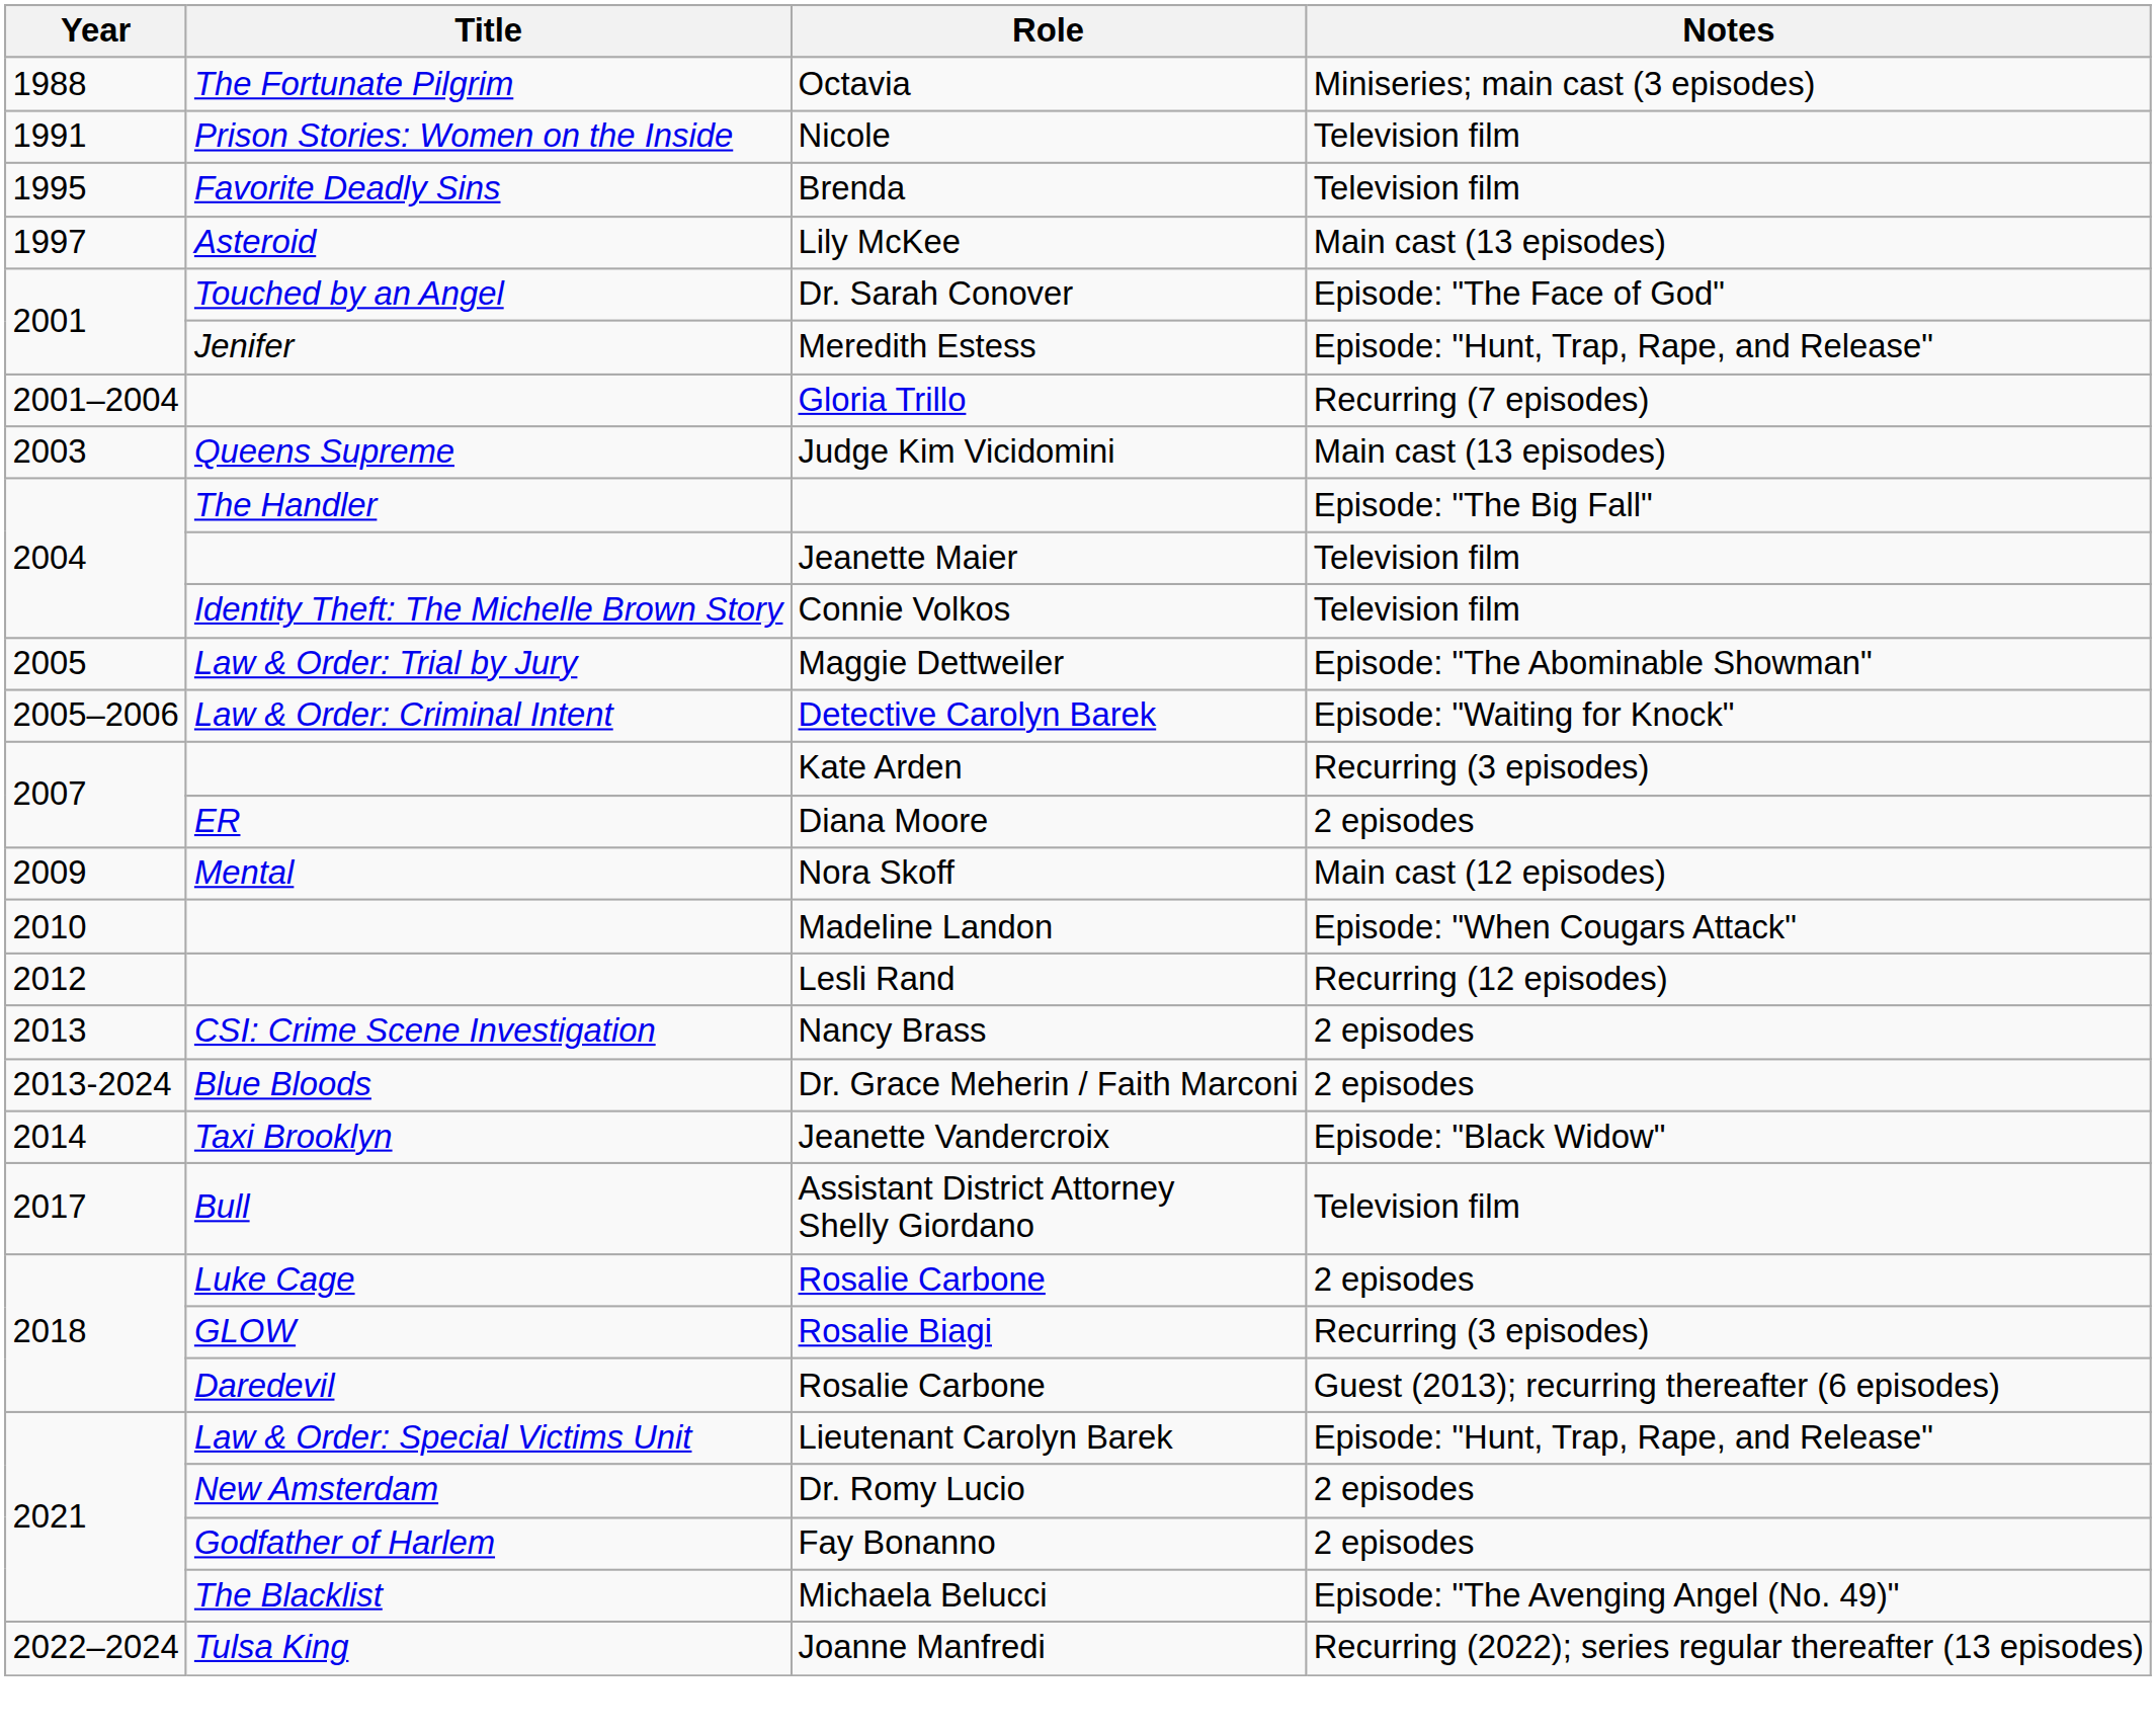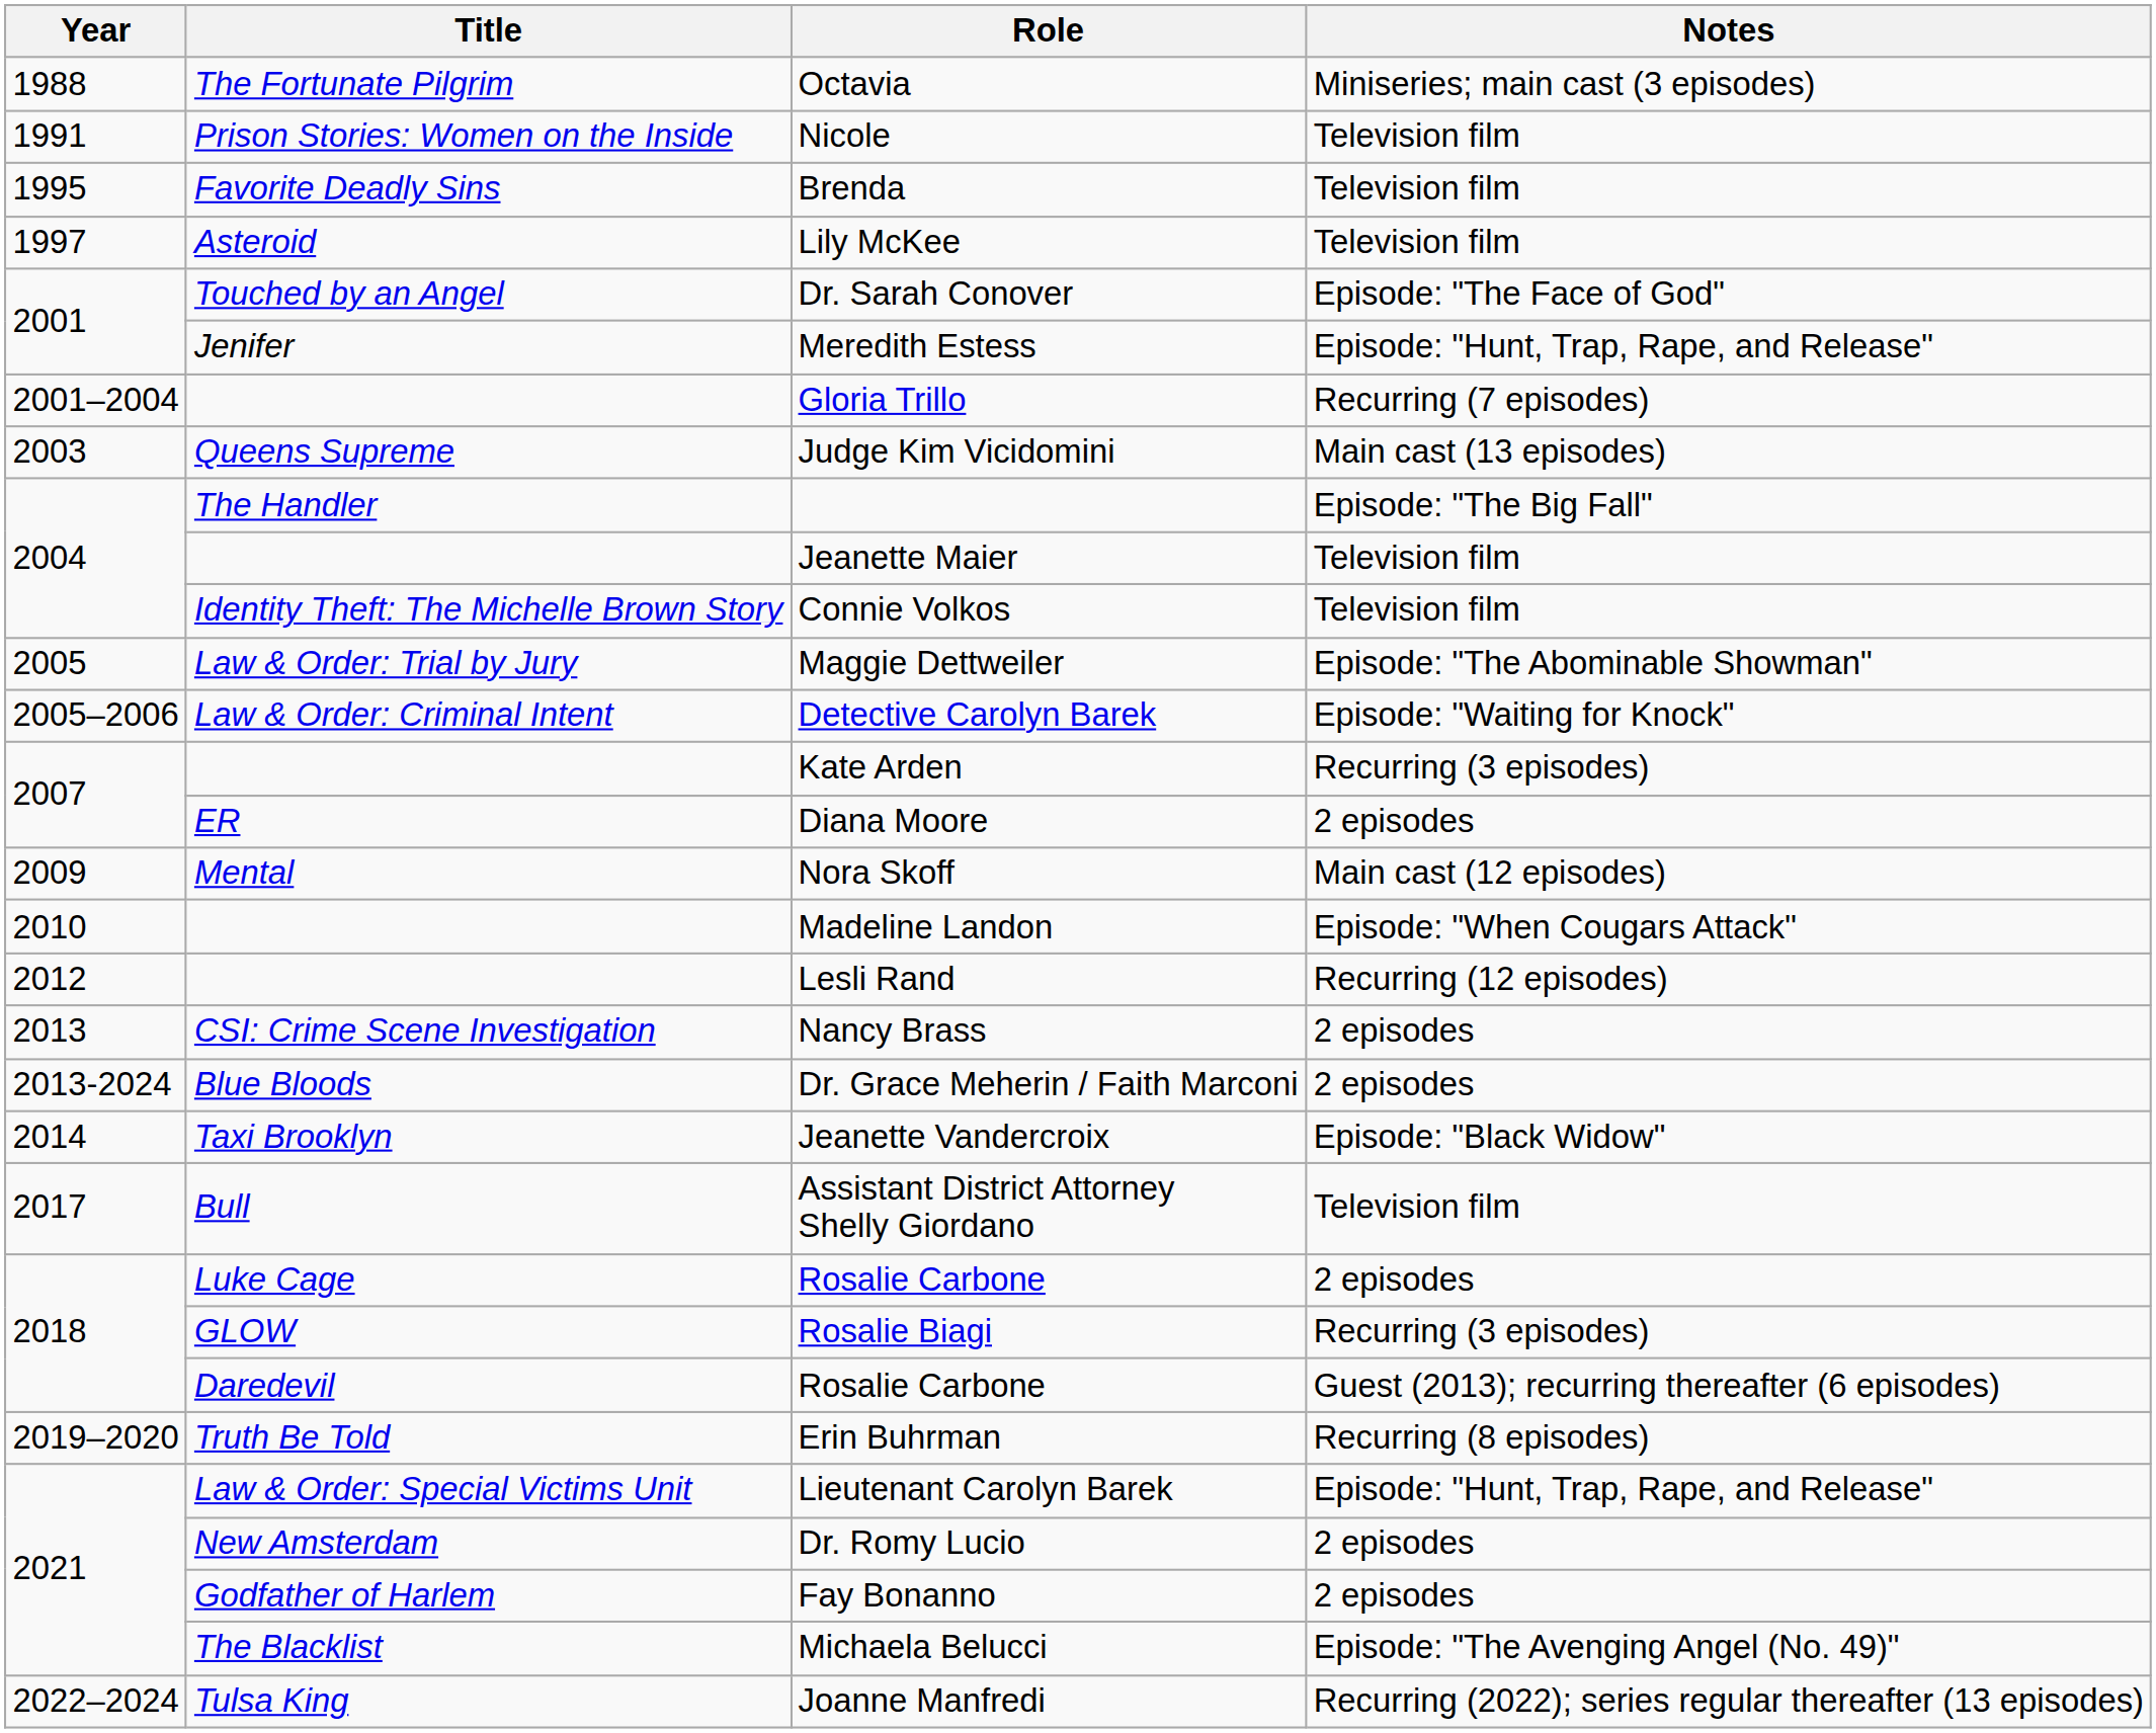Lily McKee | Notes: Main cast (13 episodes) -> Television film
+ row: 2019–2020 | Truth Be Told | Erin Buhrman | Recurring (8 episodes)
